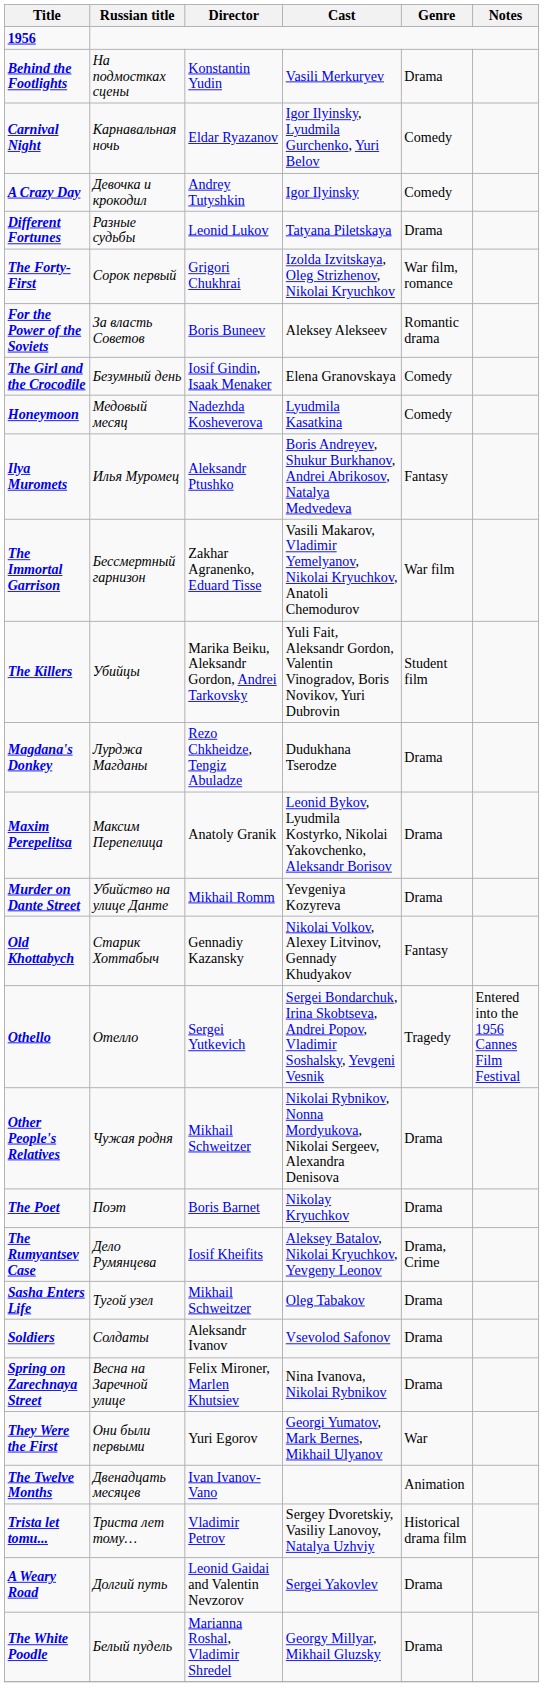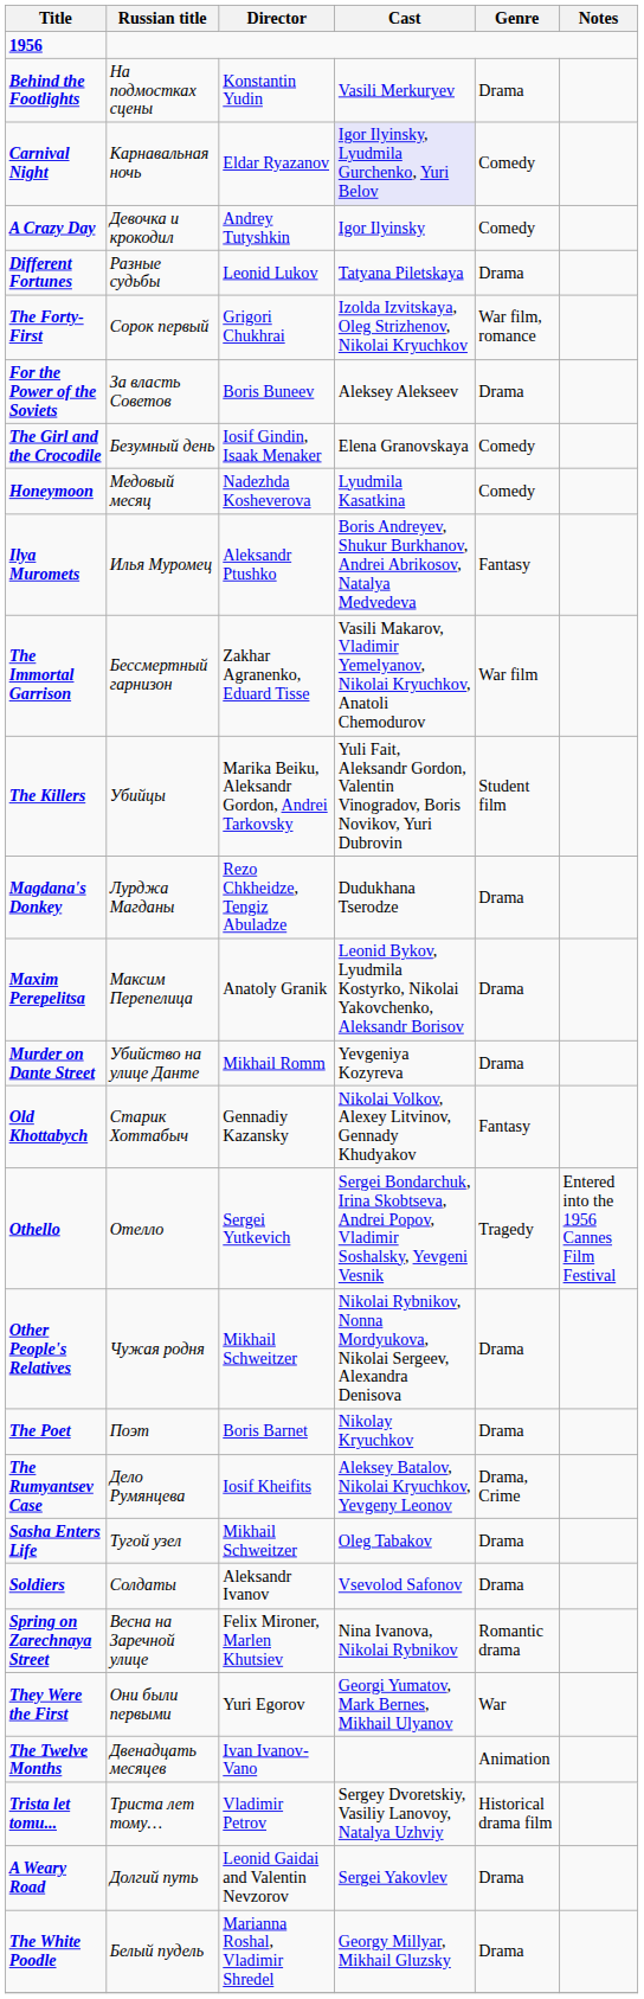Carnival Night | Cast: no background -> lavender background
For the Power of the Soviets | Genre: Romantic drama -> Drama
Spring on Zarechnaya Street | Genre: Drama -> Romantic drama
